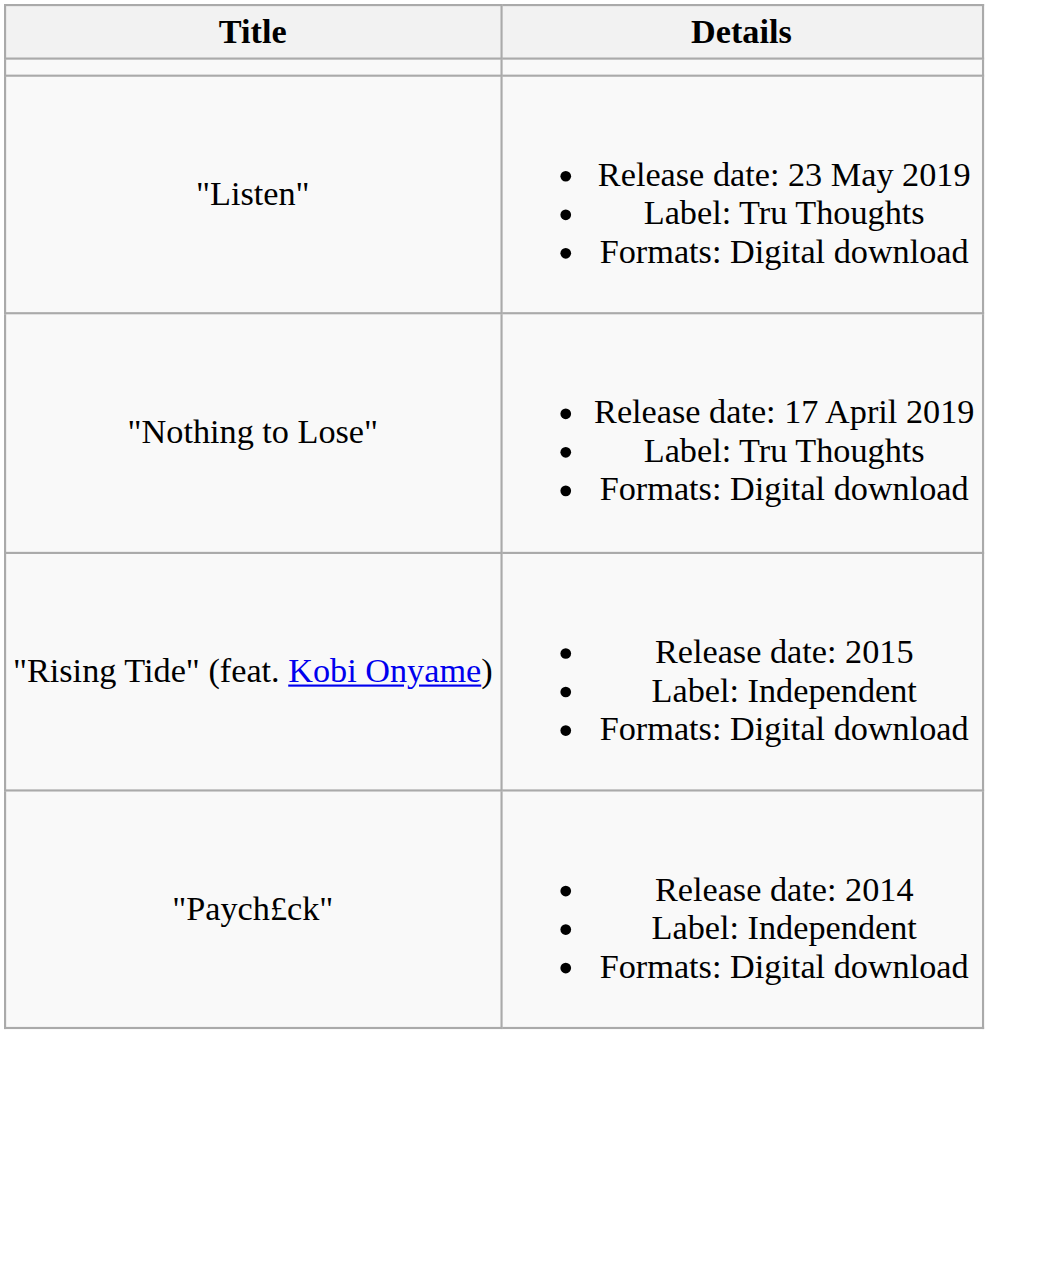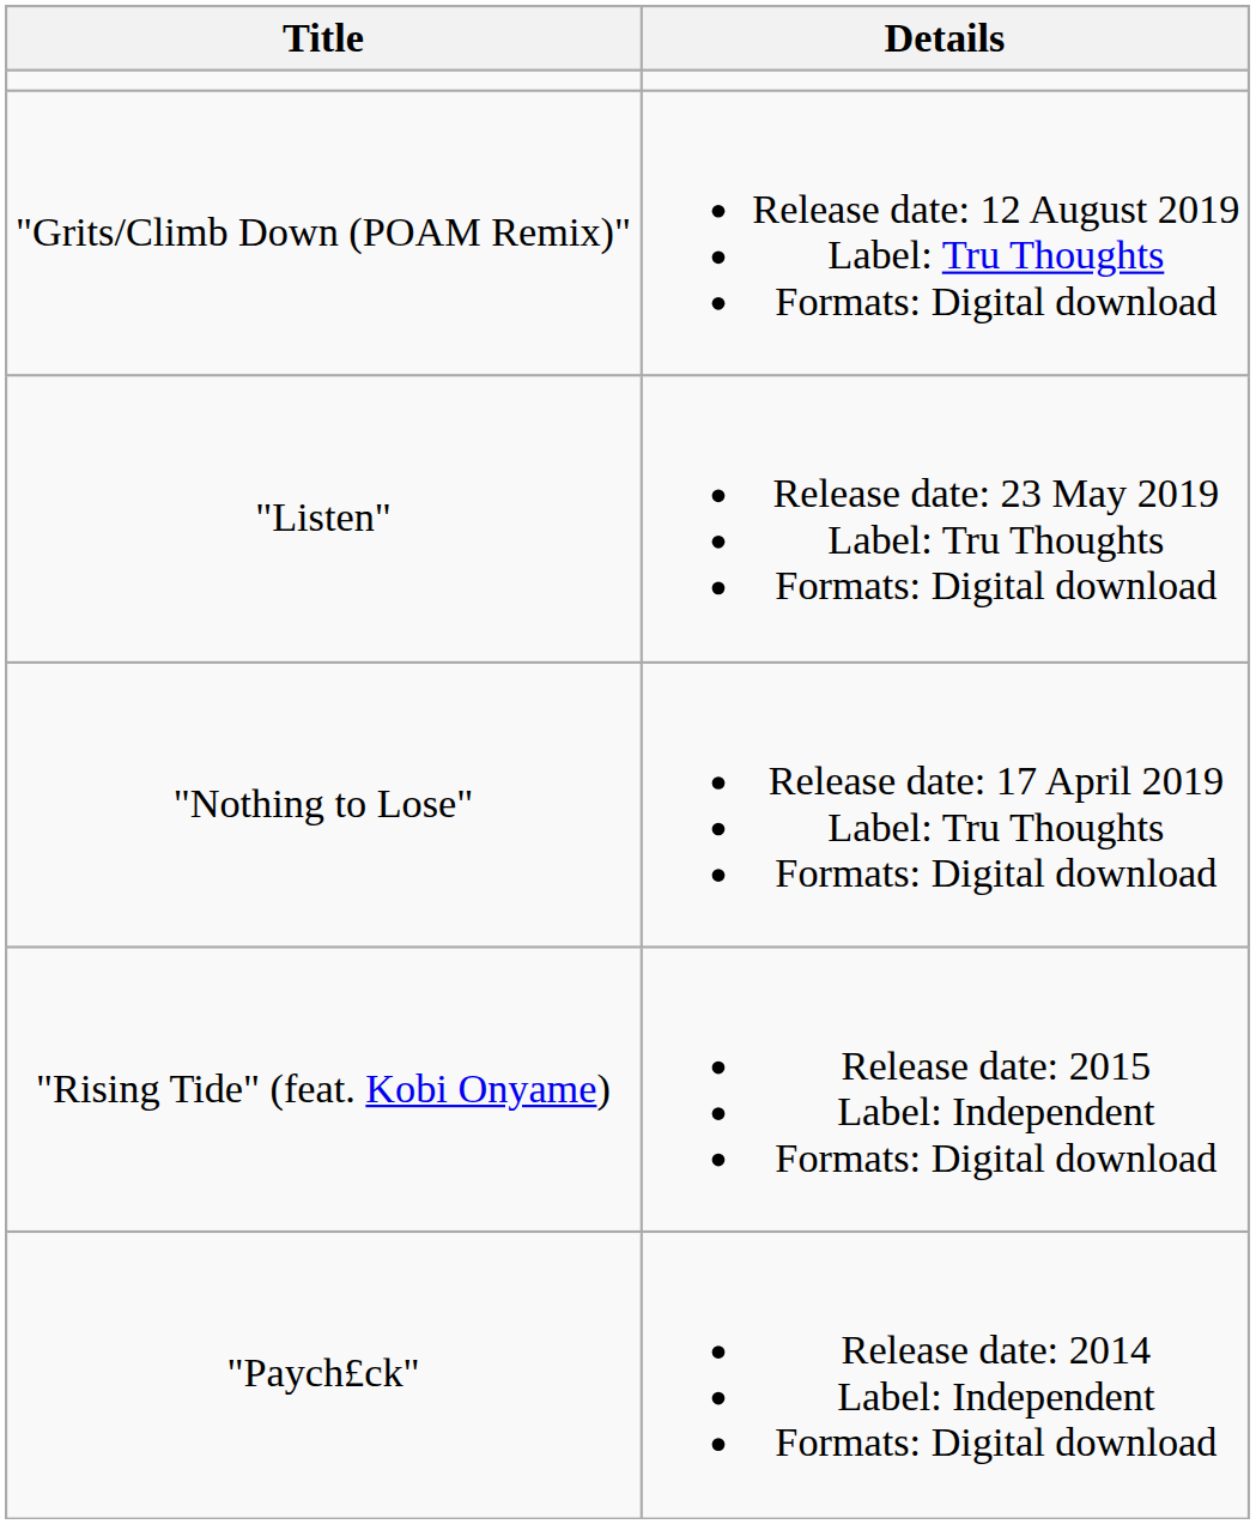+ row: "Grits/Climb Down (POAM Remix)" | Release date: 12 August 2019 Label: Tru Thoughts Formats: Digital download
